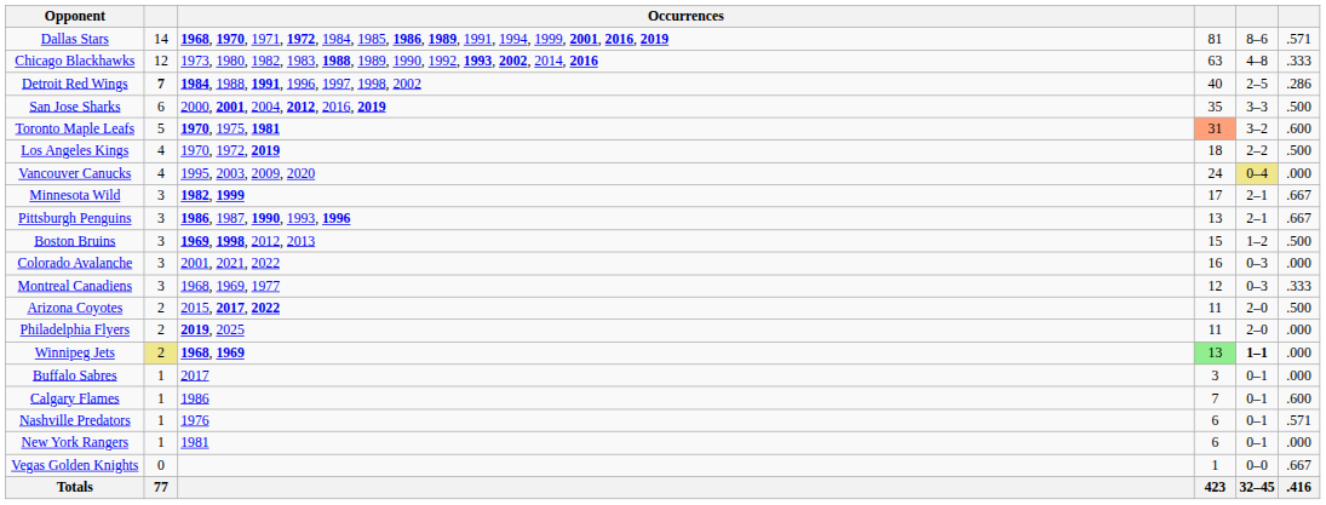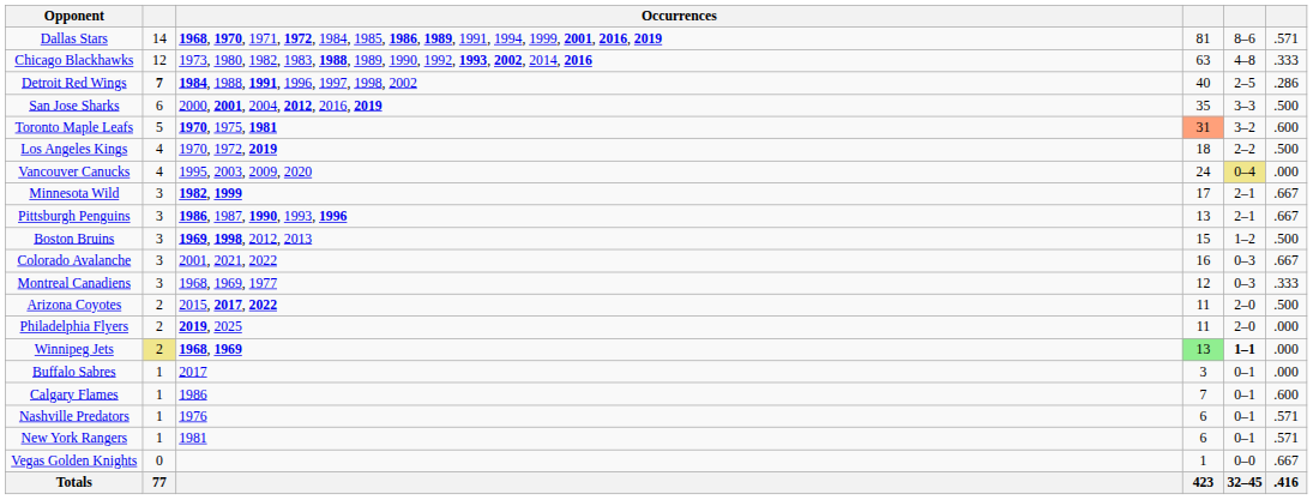Colorado Avalanche | column 6: .000 -> .667
New York Rangers | column 6: .000 -> .571
